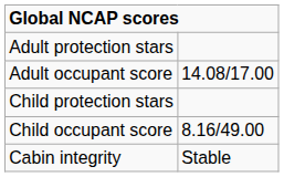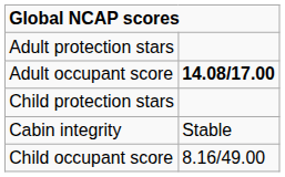Adult occupant score | column 2: normal -> bold
rows swapped: Child occupant score <-> Cabin integrity
